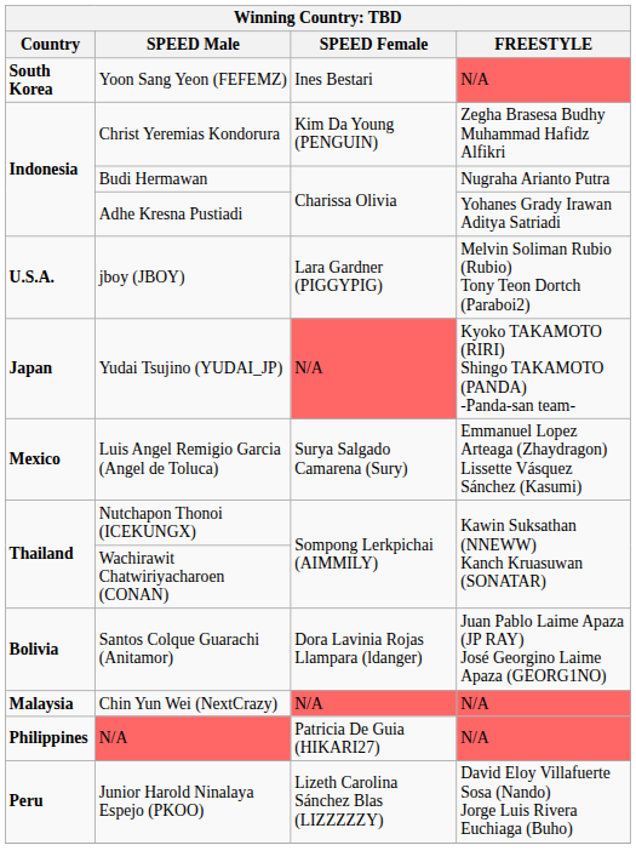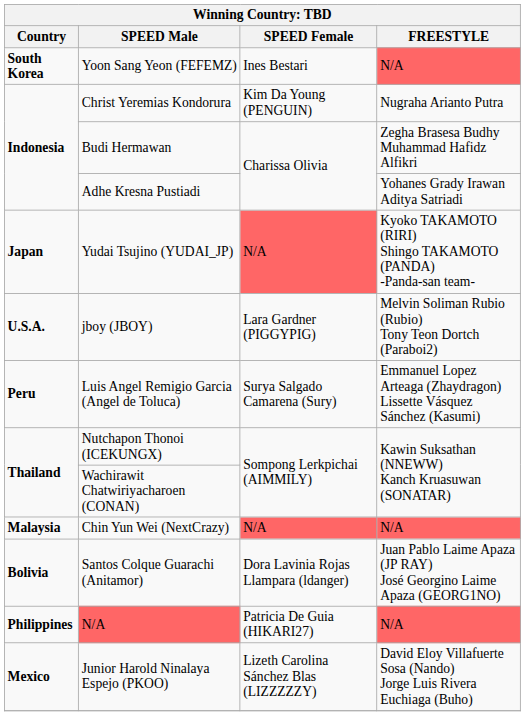Christ Yeremias Kondorura | FREESTYLE: Zegha Brasesa Budhy Muhammad Hafidz Alfikri -> Nugraha Arianto Putra
Budi Hermawan | FREESTYLE: Nugraha Arianto Putra -> Zegha Brasesa Budhy Muhammad Hafidz Alfikri
rows swapped: Yudai Tsujino (YUDAI_JP) <-> jboy (JBOY)
Luis Angel Remigio Garcia (Angel de Toluca) | Country: Mexico -> Peru
rows swapped: Santos Colque Guarachi (Anitamor) <-> Chin Yun Wei (NextCrazy)
Junior Harold Ninalaya Espejo (PKOO) | Country: Peru -> Mexico
